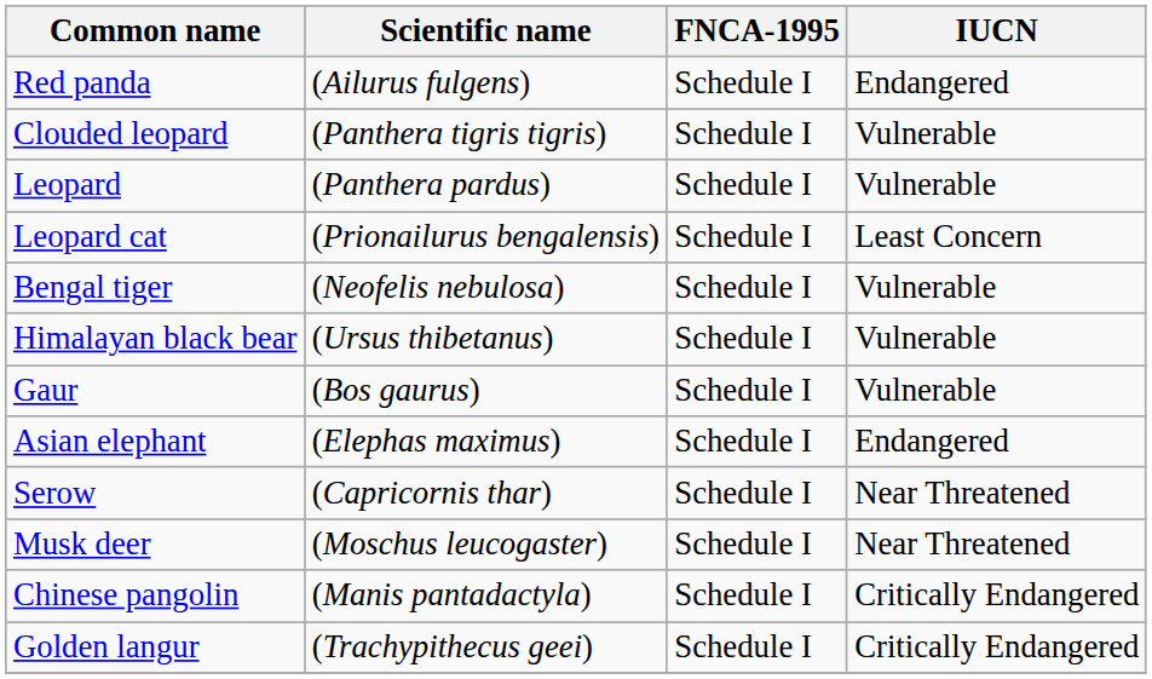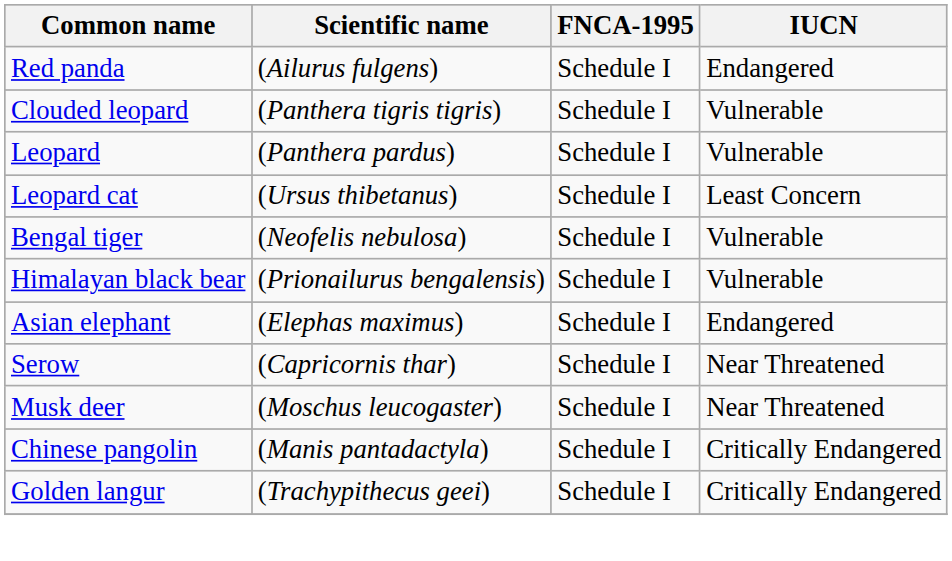Leopard cat | Scientific name: (Prionailurus bengalensis) -> (Ursus thibetanus)
Himalayan black bear | Scientific name: (Ursus thibetanus) -> (Prionailurus bengalensis)
- row: Gaur | (Bos gaurus) | Schedule I | Vulnerable
